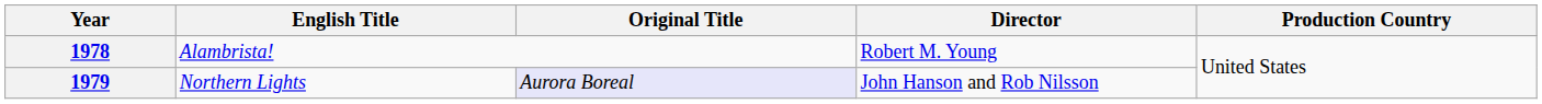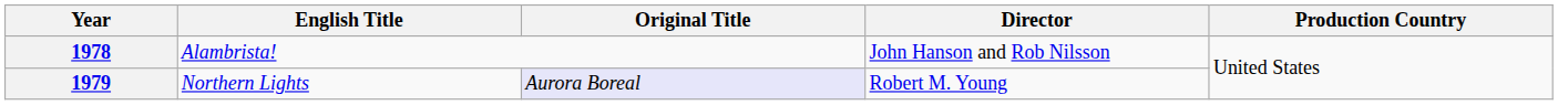1978 | Director: Robert M. Young -> John Hanson and Rob Nilsson
1979 | Director: John Hanson and Rob Nilsson -> Robert M. Young
